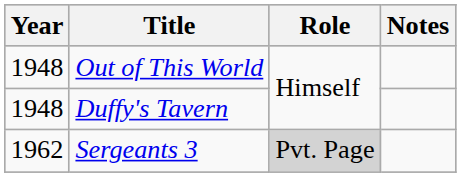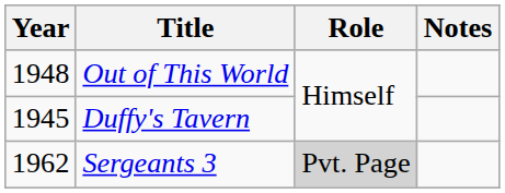Duffy's Tavern | Year: 1948 -> 1945
